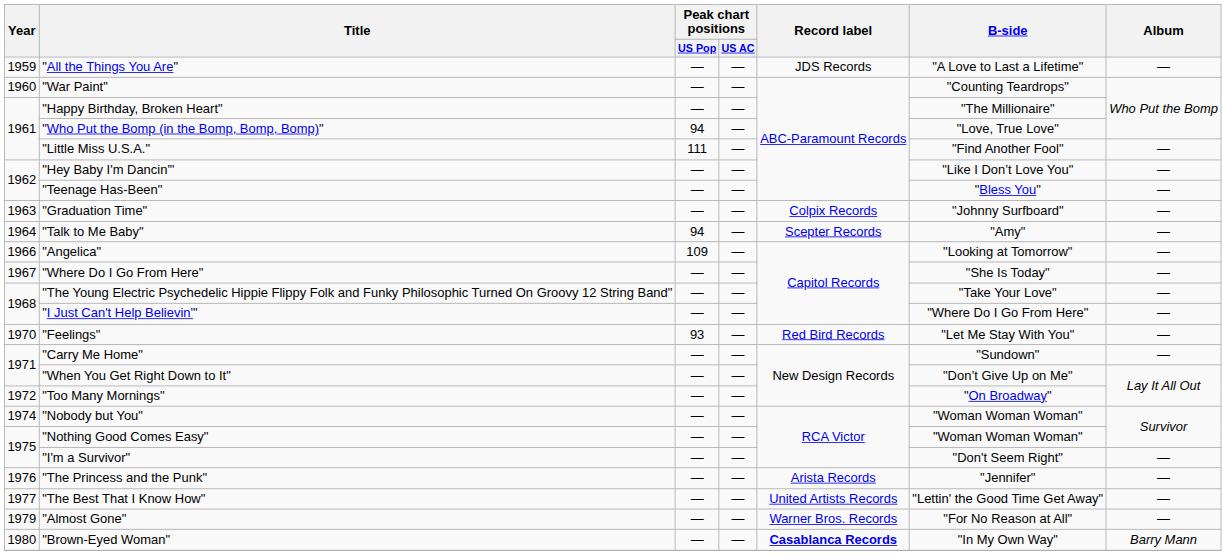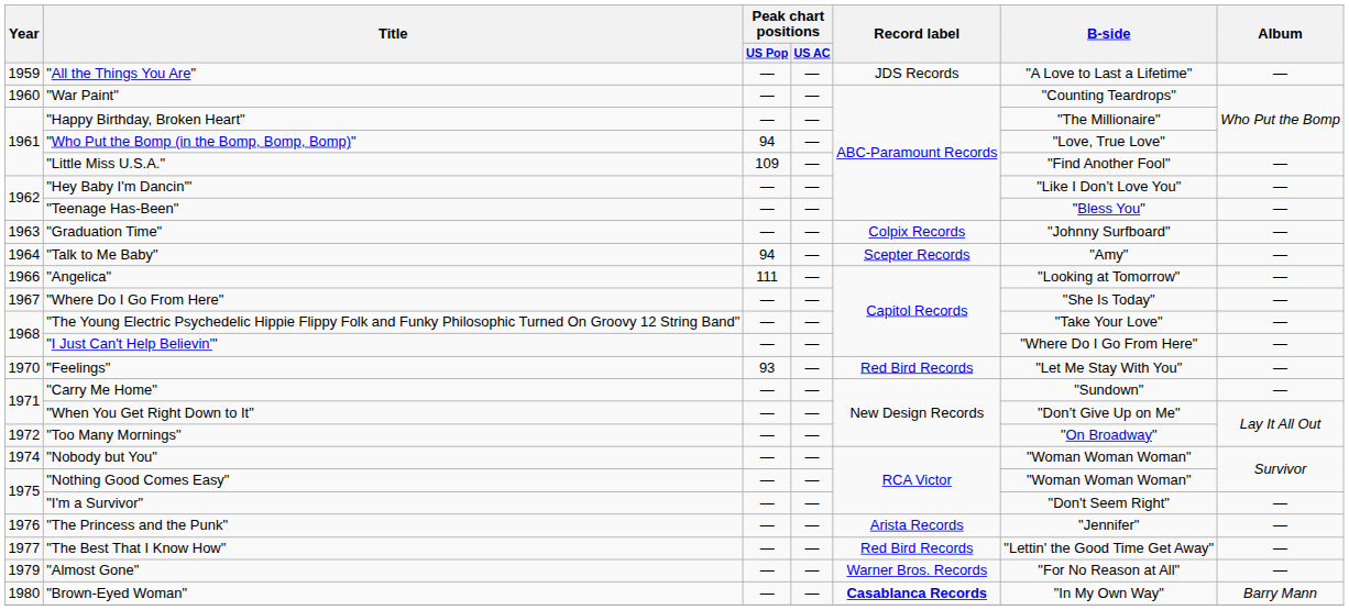"Little Miss U.S.A." | Peak chart positions / US Pop: 111 -> 109
"Angelica" | Peak chart positions / US Pop: 109 -> 111
"The Best That I Know How" | Record label: United Artists Records -> Red Bird Records
